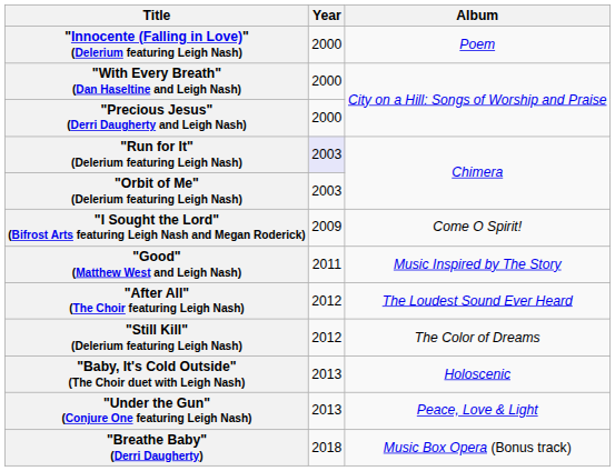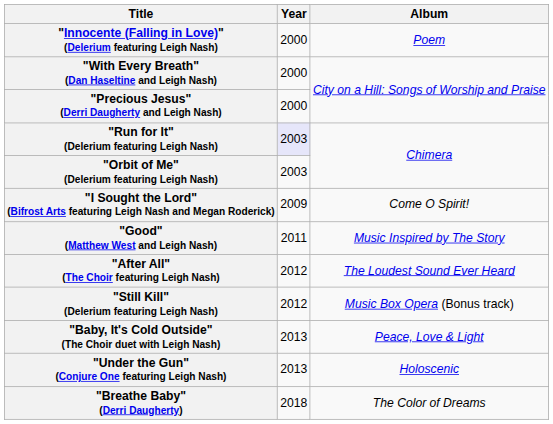"Still Kill" (Delerium featuring Leigh Nash) | Album: The Color of Dreams -> Music Box Opera (Bonus track)
"Baby, It's Cold Outside" (The Choir duet with Leigh Nash) | Album: Holoscenic -> Peace, Love & Light
"Under the Gun" (Conjure One featuring Leigh Nash) | Album: Peace, Love & Light -> Holoscenic
"Breathe Baby" (Derri Daugherty) | Album: Music Box Opera (Bonus track) -> The Color of Dreams
